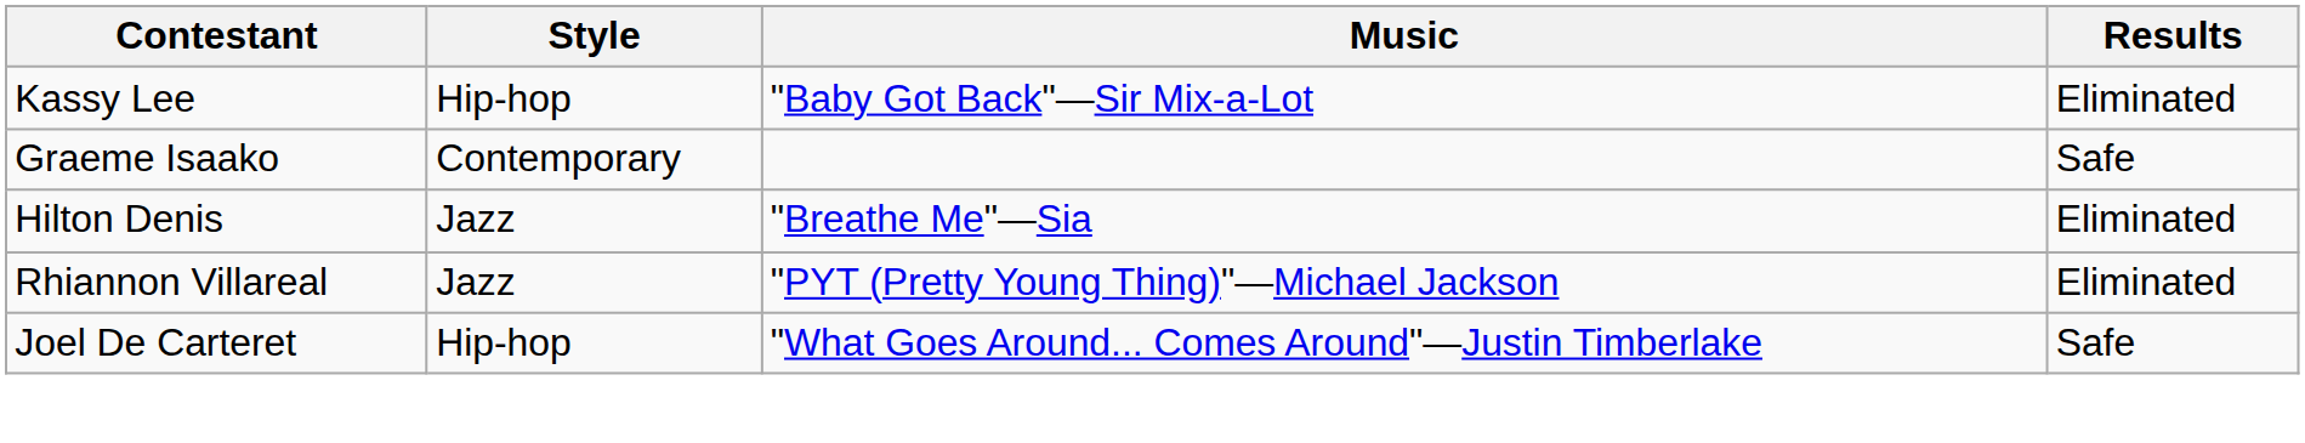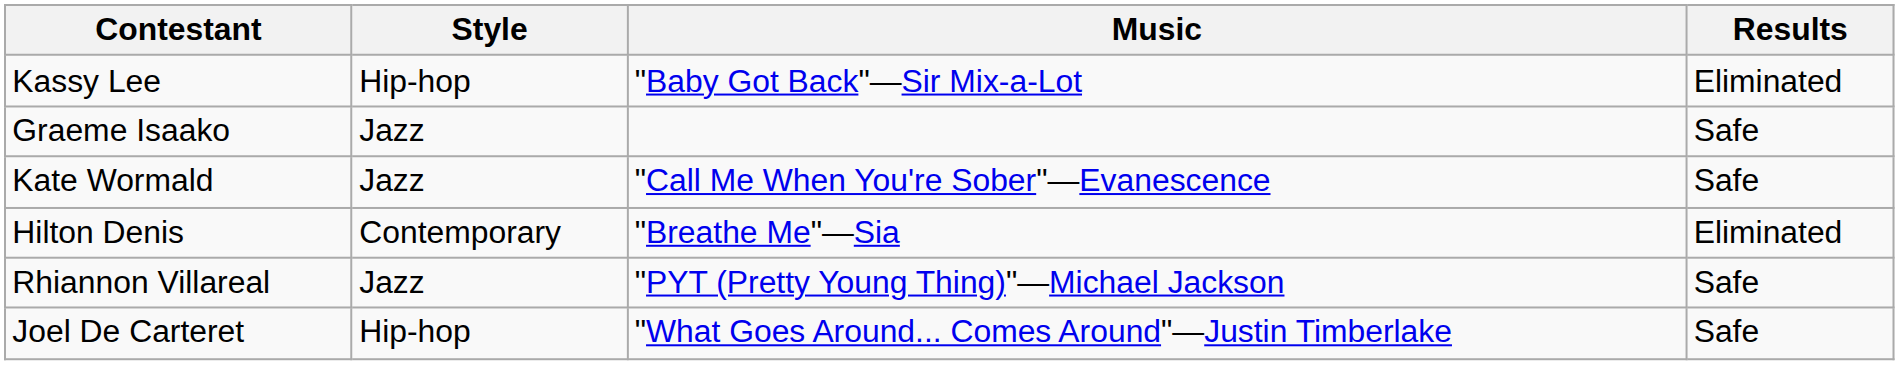Graeme Isaako | Style: Contemporary -> Jazz
+ row: Kate Wormald | Jazz | "Call Me When You're Sober"—Evanescence | Safe
Hilton Denis | Style: Jazz -> Contemporary
Rhiannon Villareal | Results: Eliminated -> Safe
